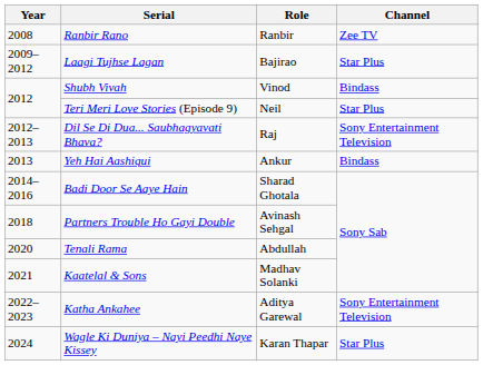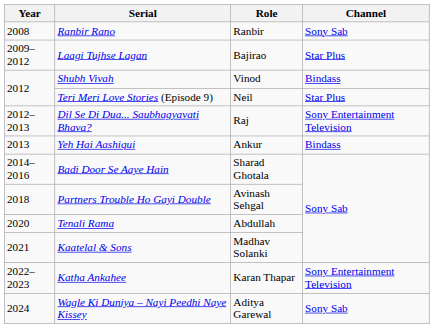Ranbir Rano | Channel: Zee TV -> Sony Sab
Katha Ankahee | Role: Aditya Garewal -> Karan Thapar
Wagle Ki Duniya – Nayi Peedhi Naye Kissey | Role: Karan Thapar -> Aditya Garewal
Wagle Ki Duniya – Nayi Peedhi Naye Kissey | Channel: Star Plus -> Sony Sab
